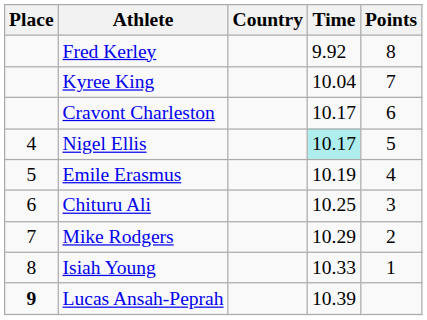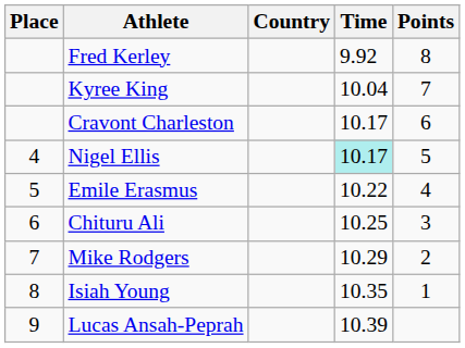Emile Erasmus | Time: 10.19 -> 10.22
Isiah Young | Time: 10.33 -> 10.35
Lucas Ansah-Peprah | Place: bold -> normal
